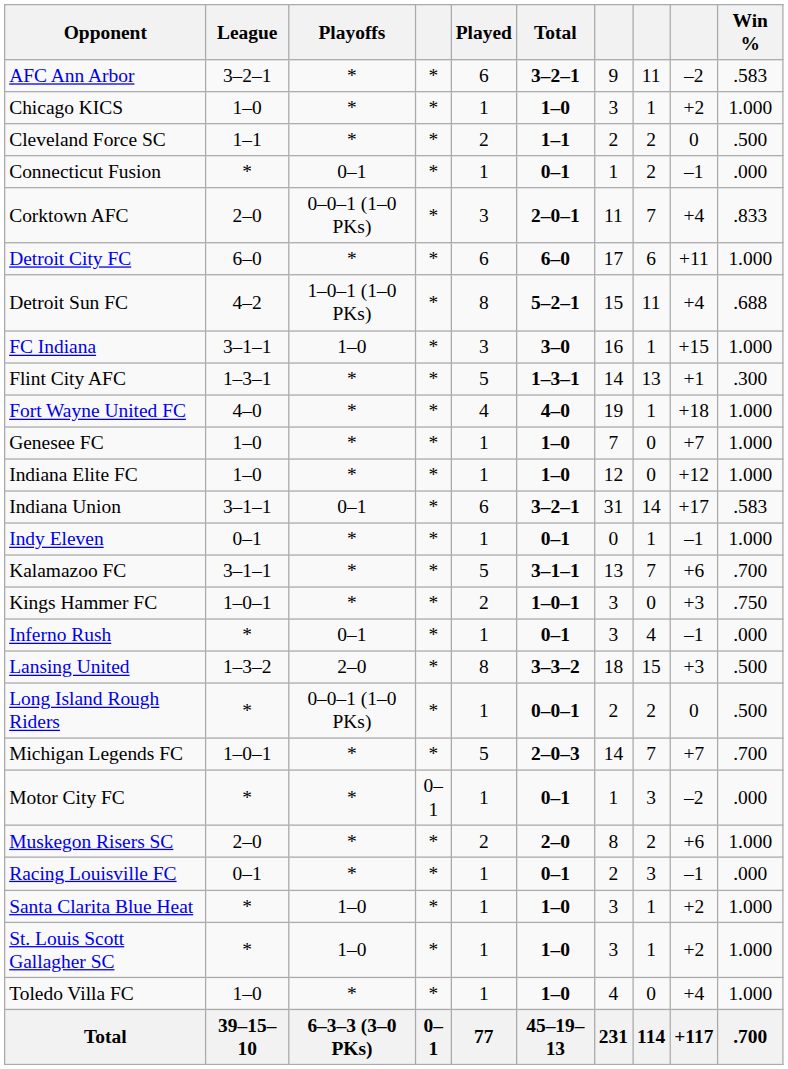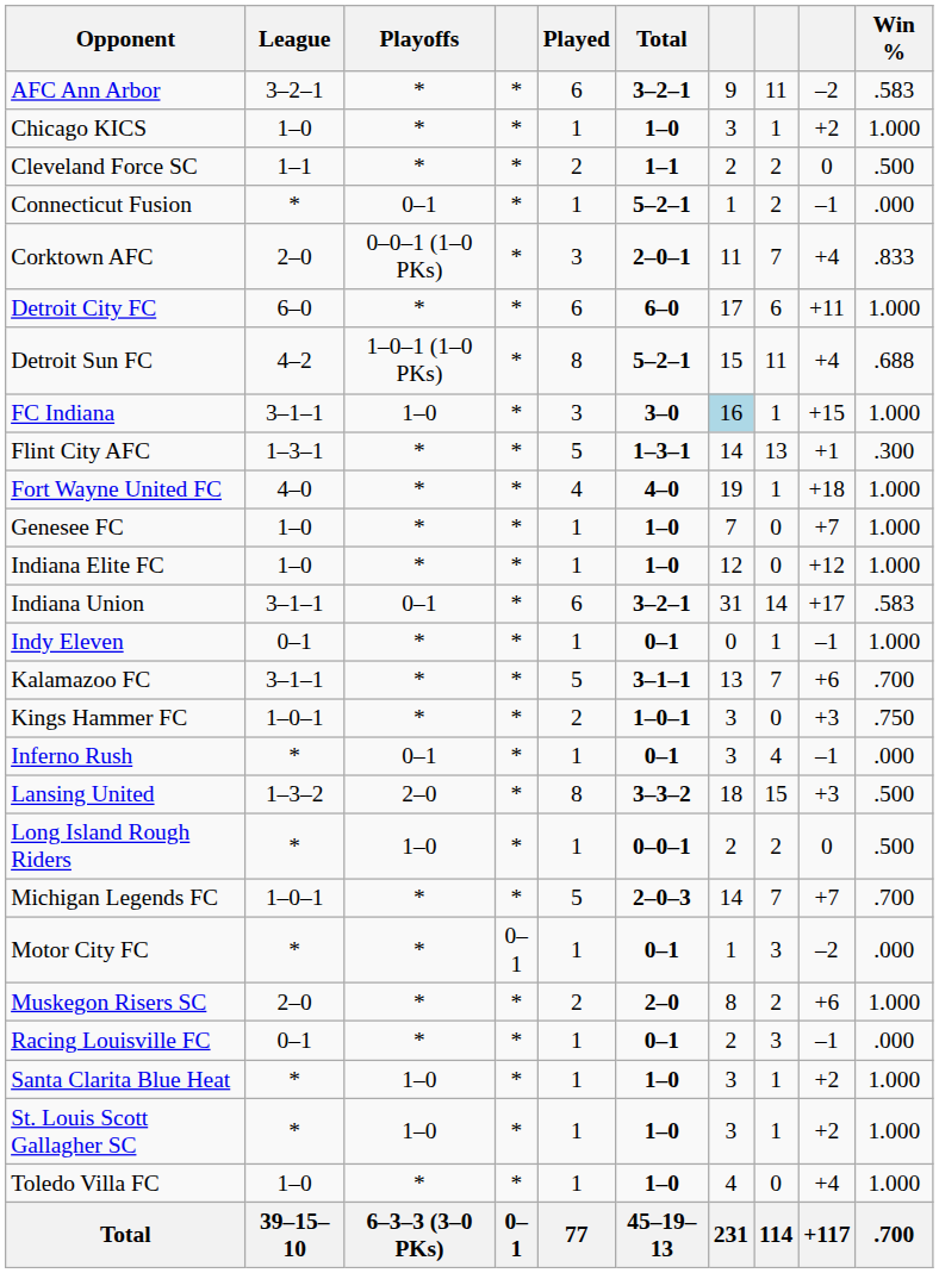Connecticut Fusion | Total: 0–1 -> 5–2–1
FC Indiana | column 7: no background -> lightblue background
Long Island Rough Riders | Playoffs: 0–0–1 (1–0 PKs) -> 1–0
